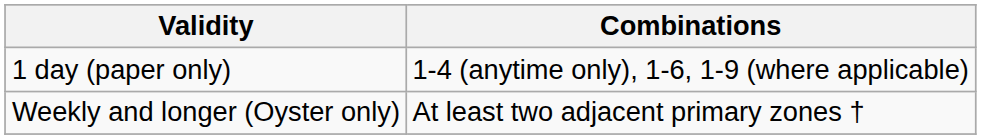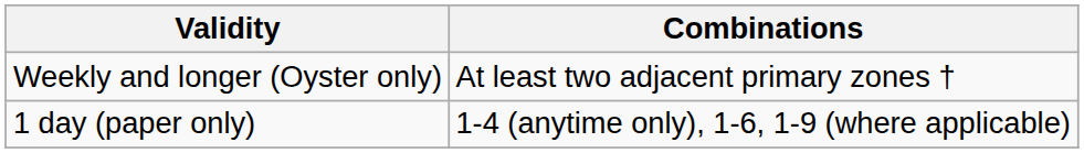rows swapped: 1 day (paper only) <-> Weekly and longer (Oyster only)
